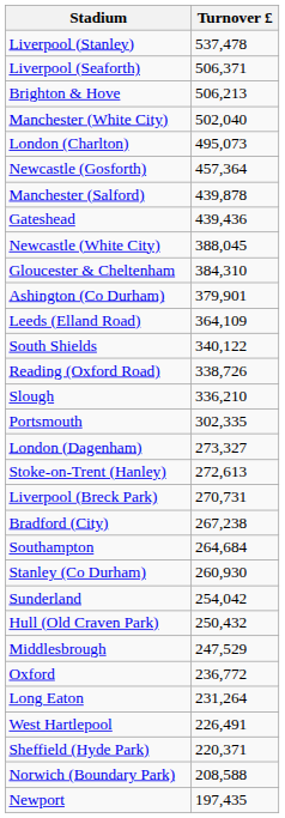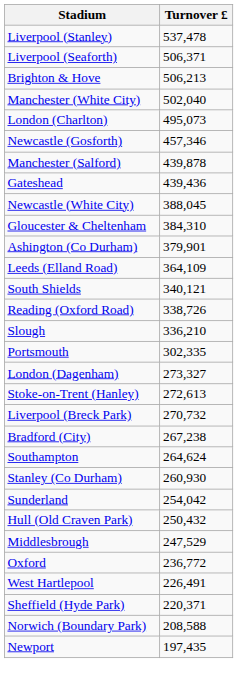Newcastle (Gosforth) | Turnover £: 457,364 -> 457,346
South Shields | Turnover £: 340,122 -> 340,121
Liverpool (Breck Park) | Turnover £: 270,731 -> 270,732
Southampton | Turnover £: 264,684 -> 264,624
- row: Long Eaton | 231,264
